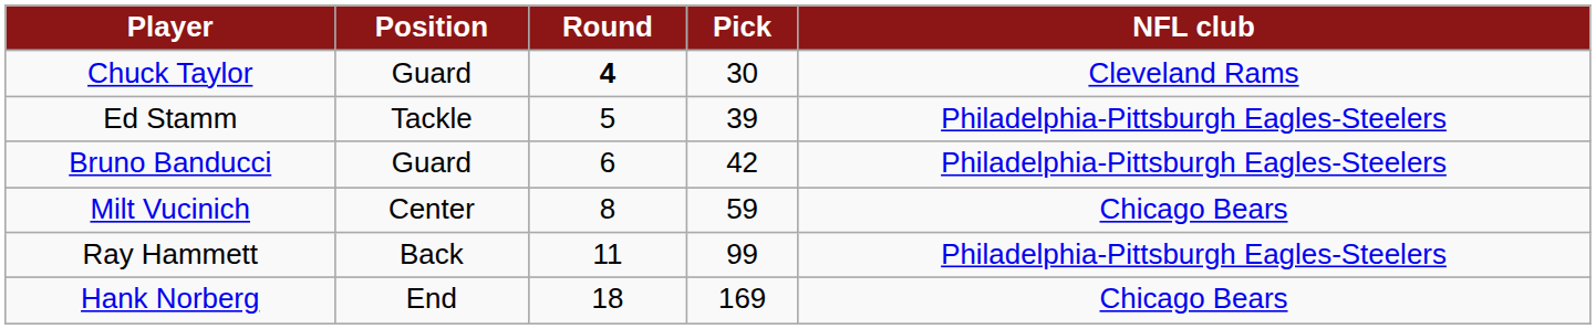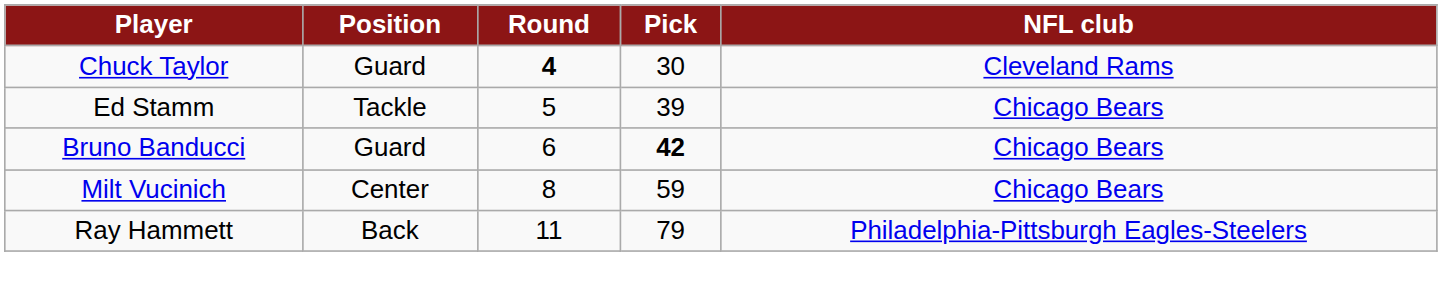Ed Stamm | NFL club: Philadelphia-Pittsburgh Eagles-Steelers -> Chicago Bears
Bruno Banducci | Pick: normal -> bold
Bruno Banducci | NFL club: Philadelphia-Pittsburgh Eagles-Steelers -> Chicago Bears
Ray Hammett | Pick: 99 -> 79
- row: Hank Norberg | End | 18 | 169 | Chicago Bears
